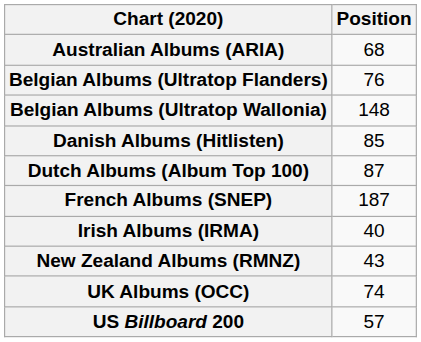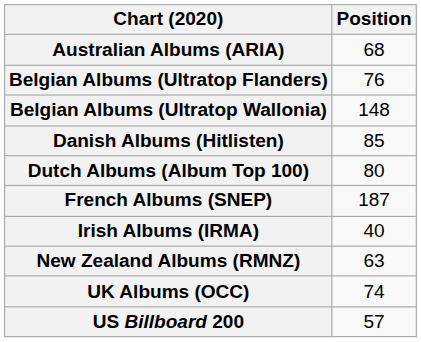Dutch Albums (Album Top 100) | Position: 87 -> 80
New Zealand Albums (RMNZ) | Position: 43 -> 63
